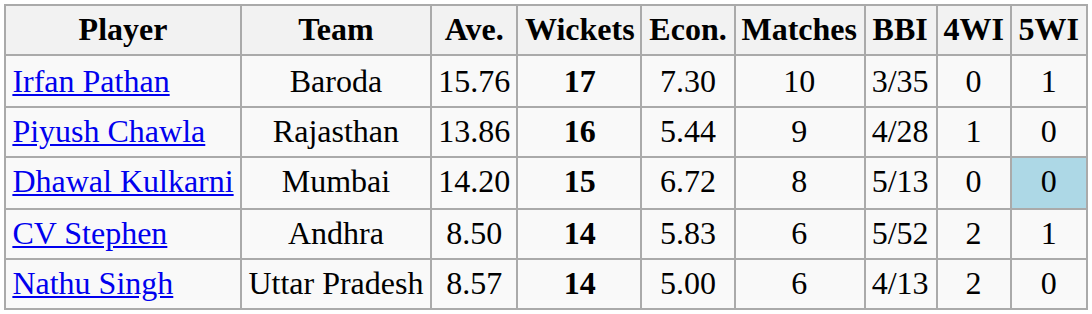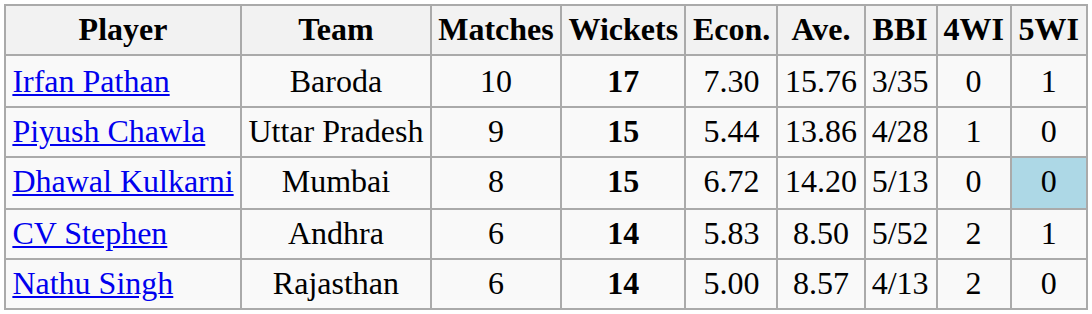columns swapped: Matches <-> Ave.
Piyush Chawla | Team: Rajasthan -> Uttar Pradesh
Piyush Chawla | Wickets: 16 -> 15
Nathu Singh | Team: Uttar Pradesh -> Rajasthan
